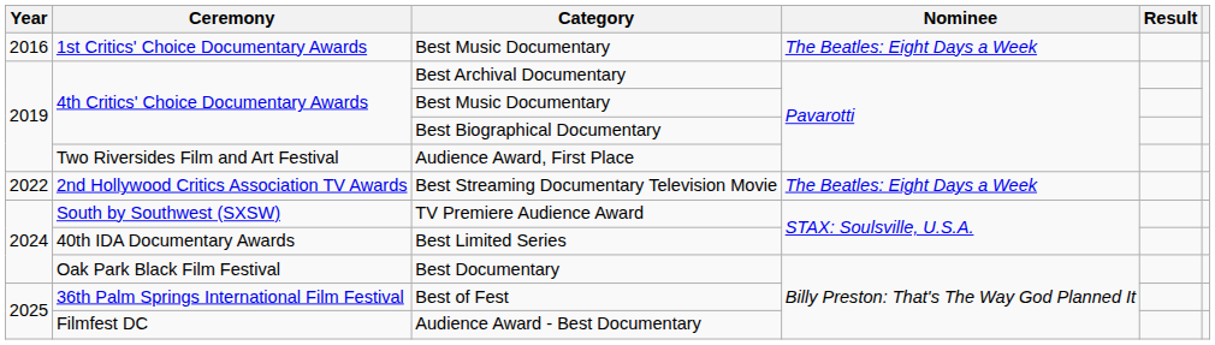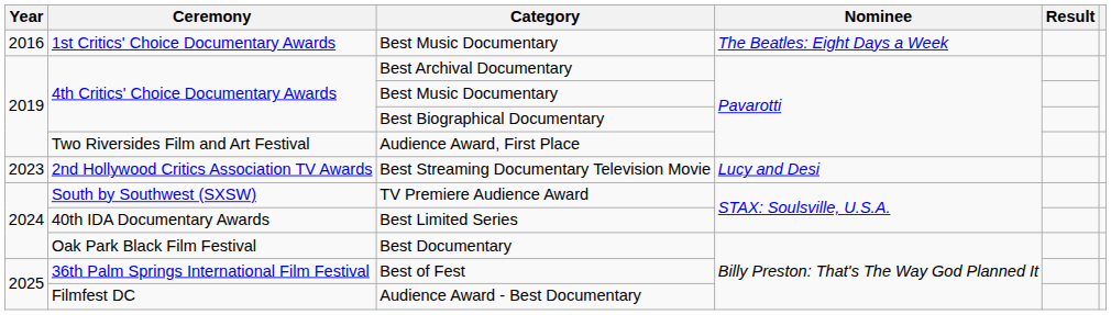Best Streaming Documentary Television Movie | Year: 2022 -> 2023
Best Streaming Documentary Television Movie | Nominee: The Beatles: Eight Days a Week -> Lucy and Desi
